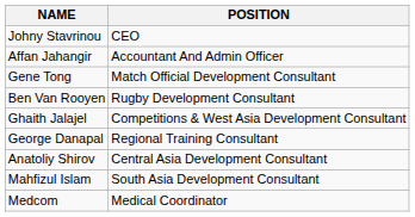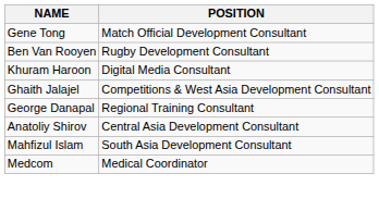- row: Johny Stavrinou | CEO
- row: Affan Jahangir | Accountant And Admin Officer
+ row: Khuram Haroon | Digital Media Consultant
